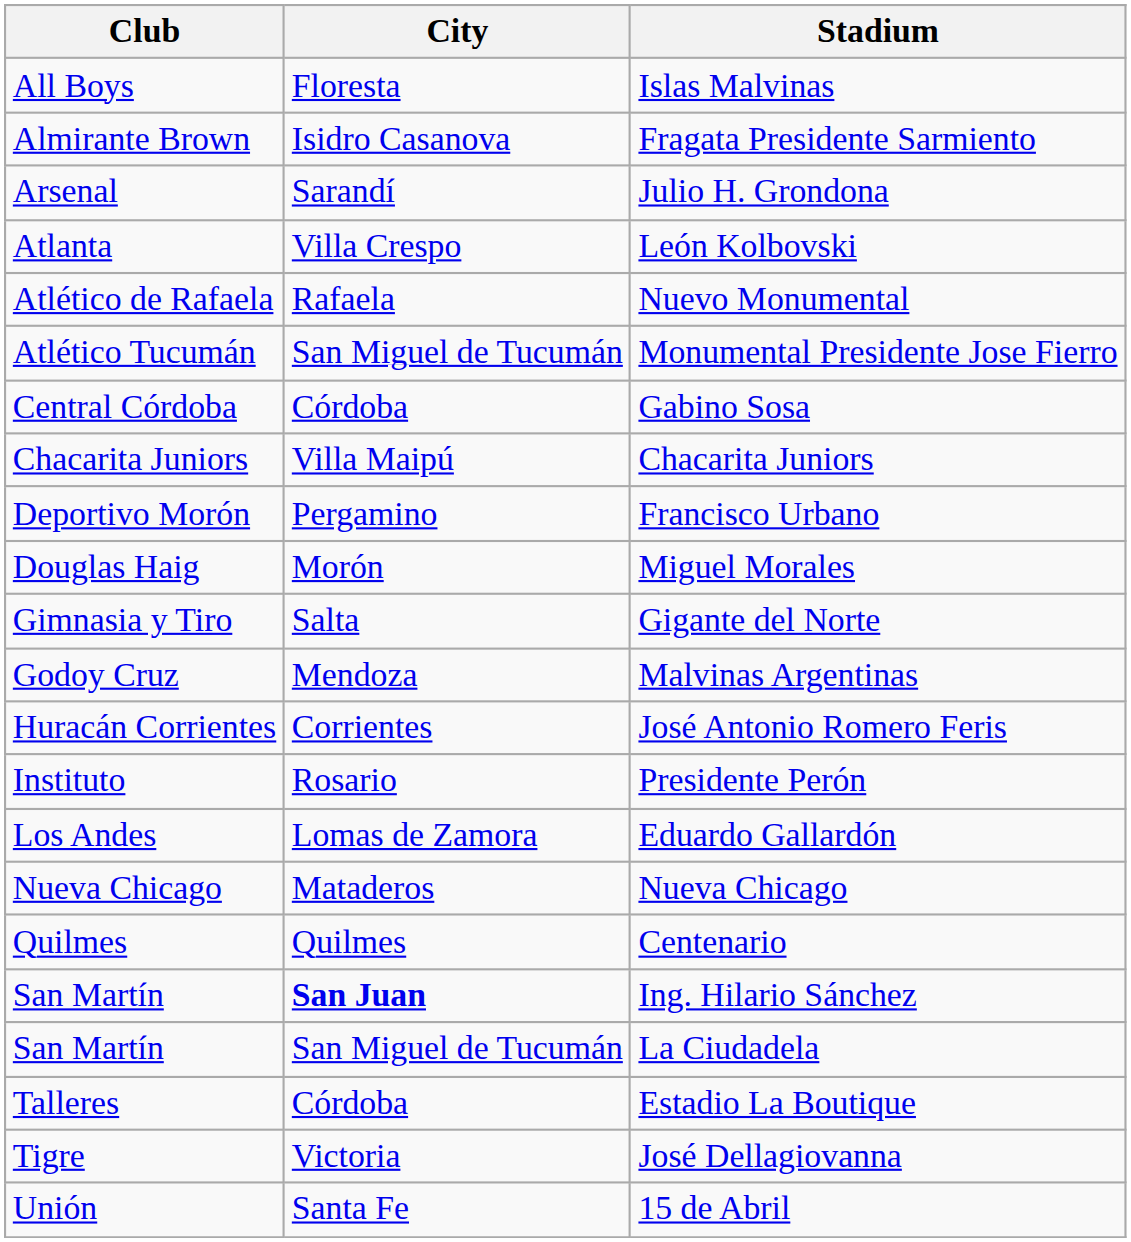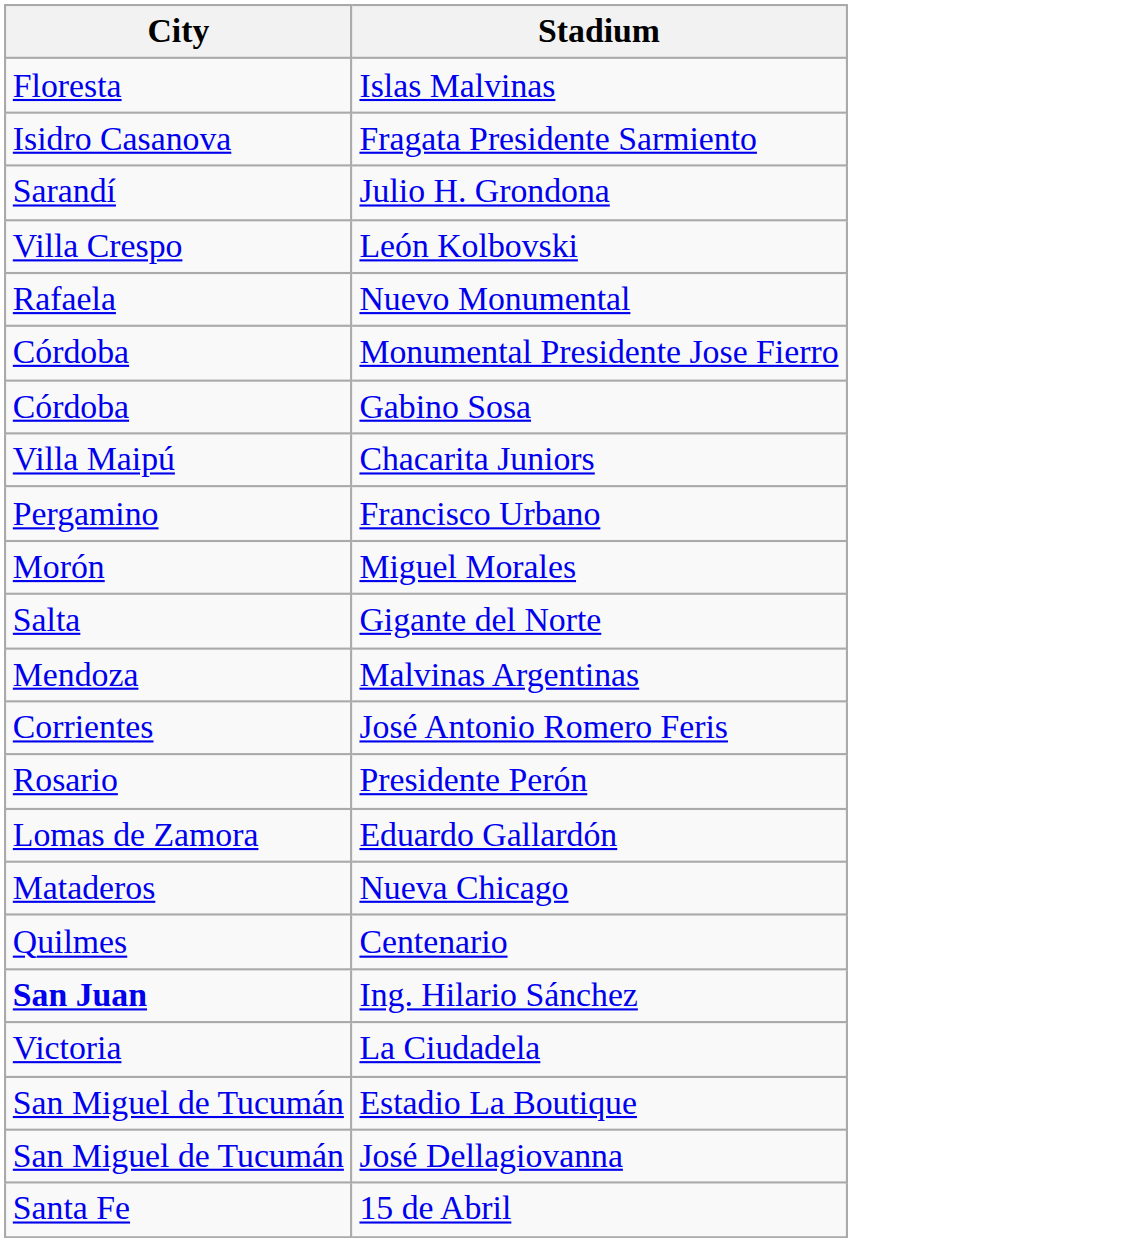- column: Club | All Boys | Almirante Brown | Arsenal | Atlanta | Atlético de Rafaela | Atlético Tucumán | Central Córdoba | Chacarita Juniors | Deportivo Morón | Douglas Haig | Gimnasia y Tiro | Godoy Cruz | Huracán Corrientes | Instituto | Los Andes | Nueva Chicago | Quilmes | San Martín | San Martín | Talleres | Tigre | Unión
Monumental Presidente Jose Fierro | City: San Miguel de Tucumán -> Córdoba
La Ciudadela | City: San Miguel de Tucumán -> Victoria
Estadio La Boutique | City: Córdoba -> San Miguel de Tucumán
José Dellagiovanna | City: Victoria -> San Miguel de Tucumán
